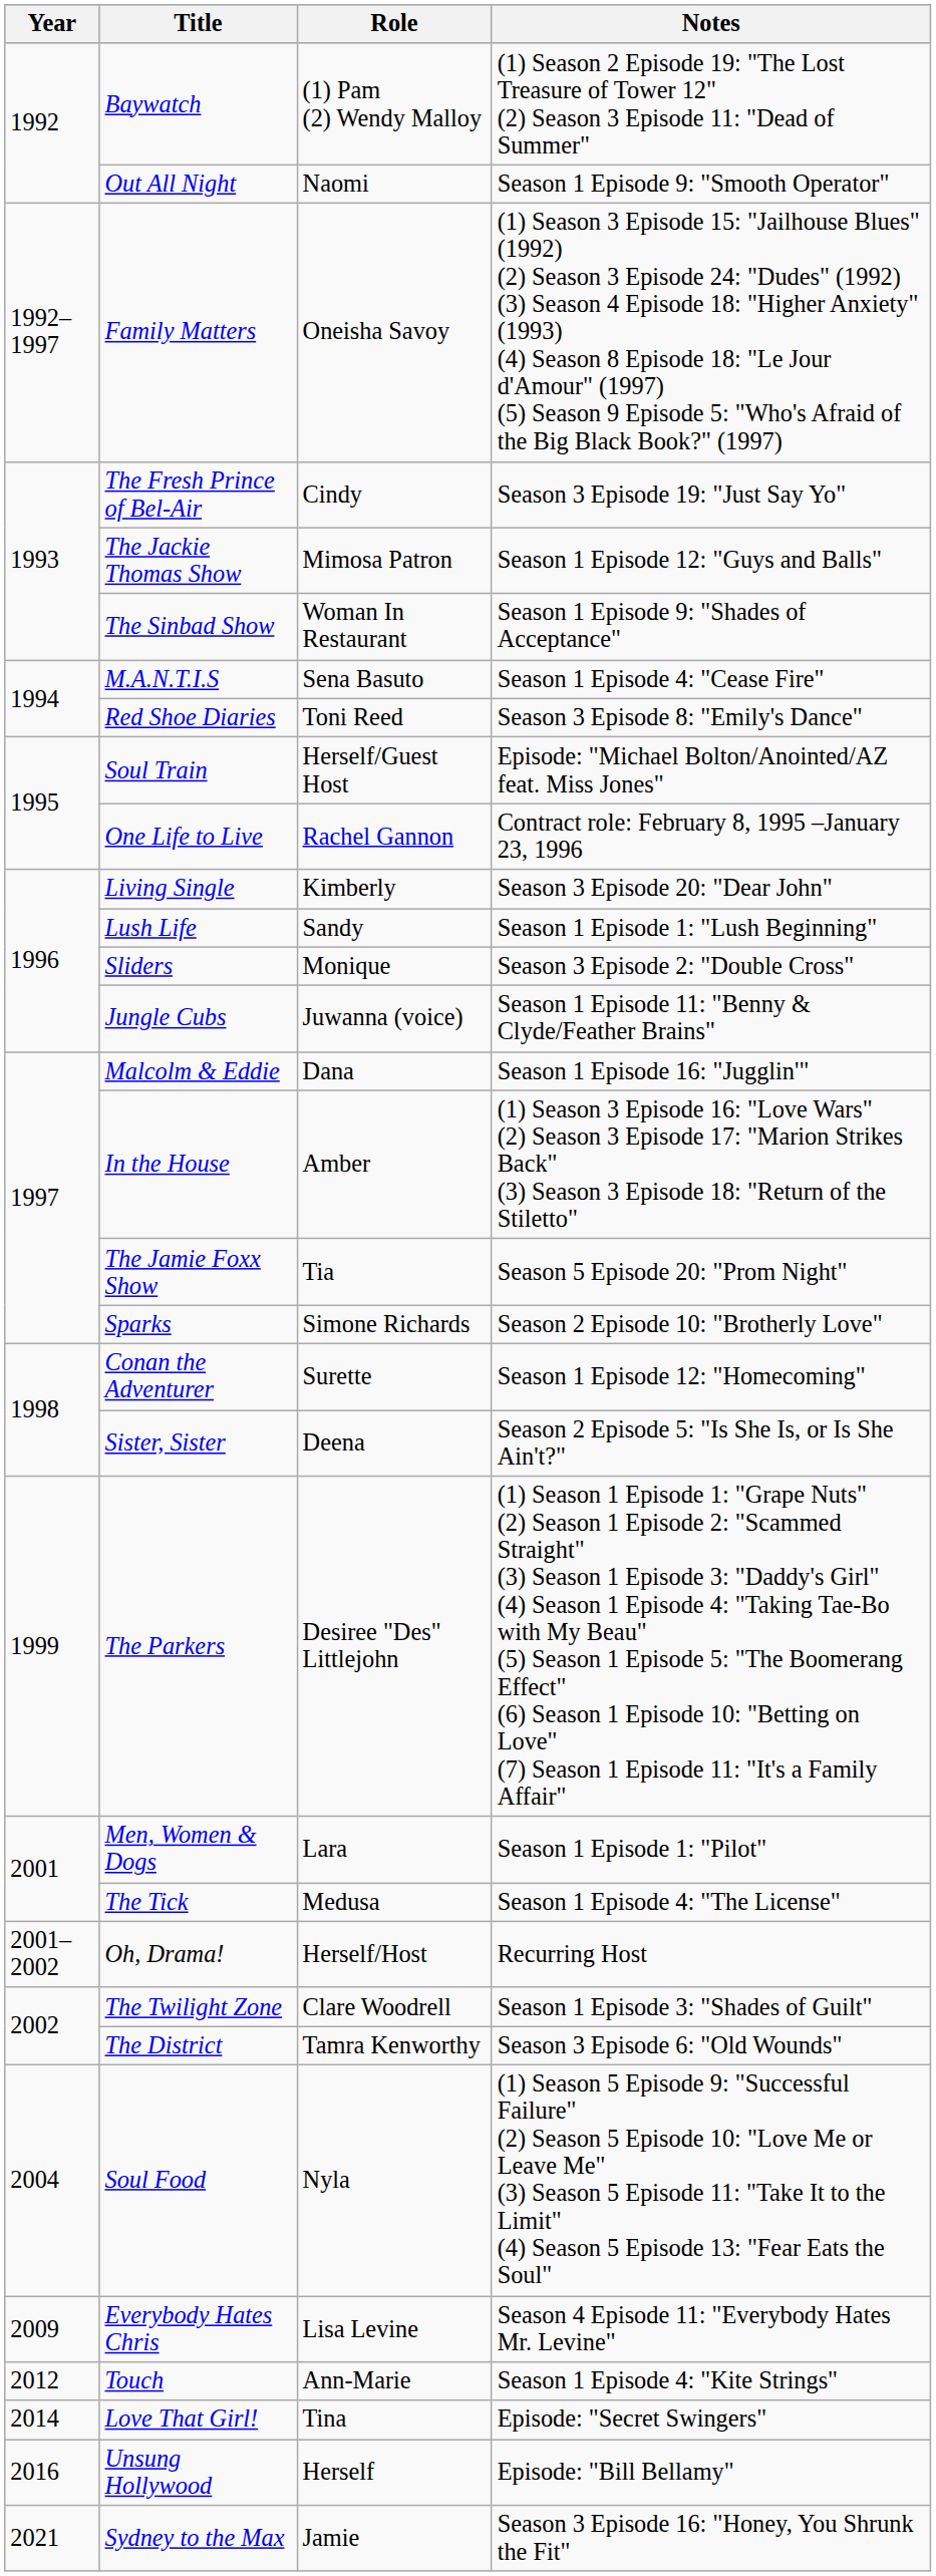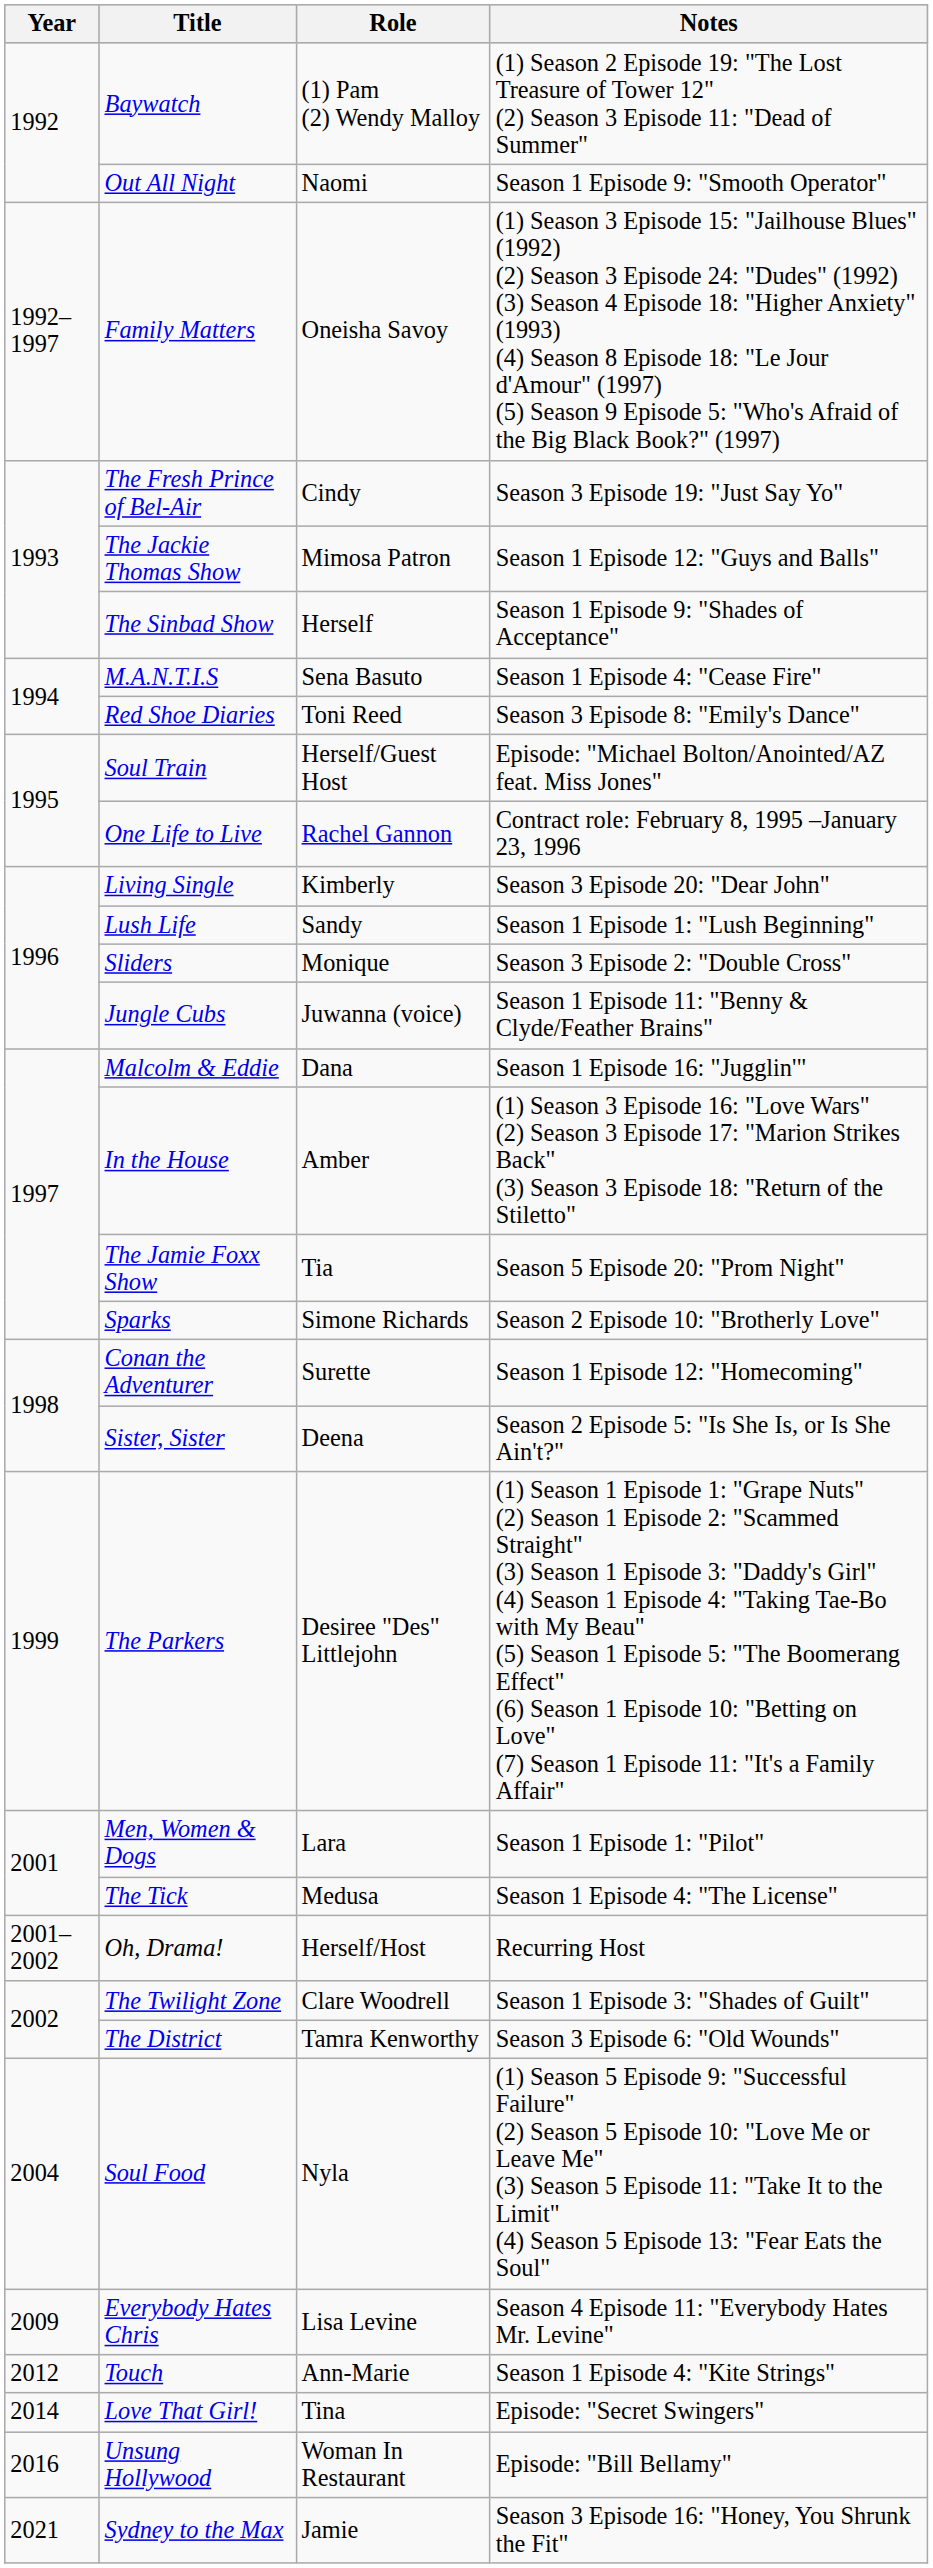The Sinbad Show | Role: Woman In Restaurant -> Herself
Unsung Hollywood | Role: Herself -> Woman In Restaurant
